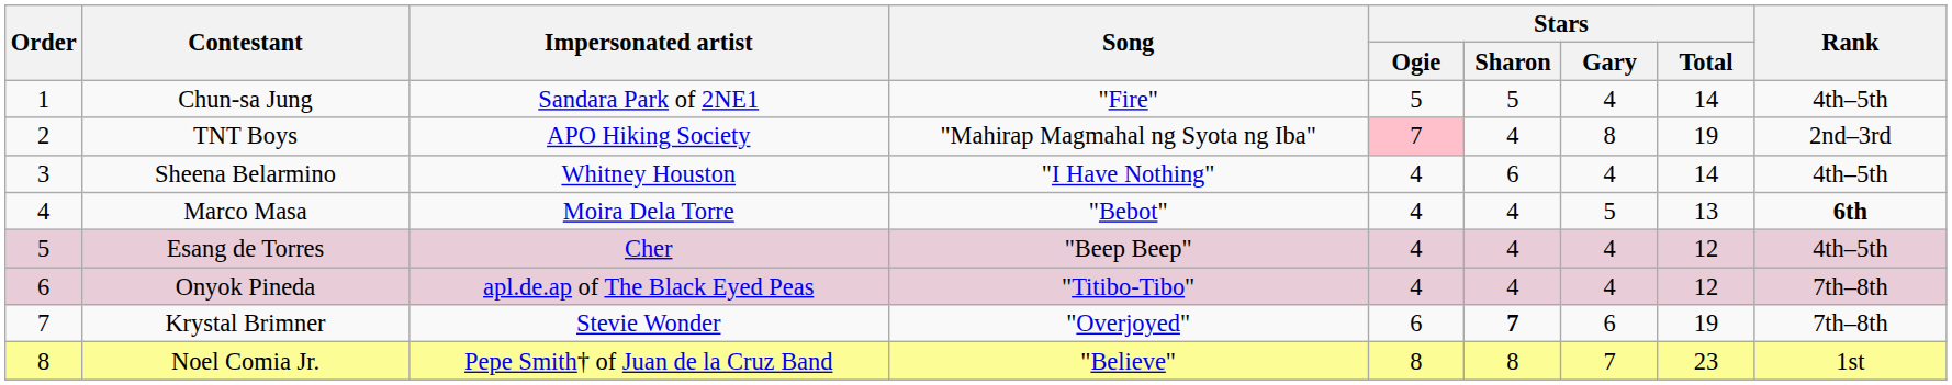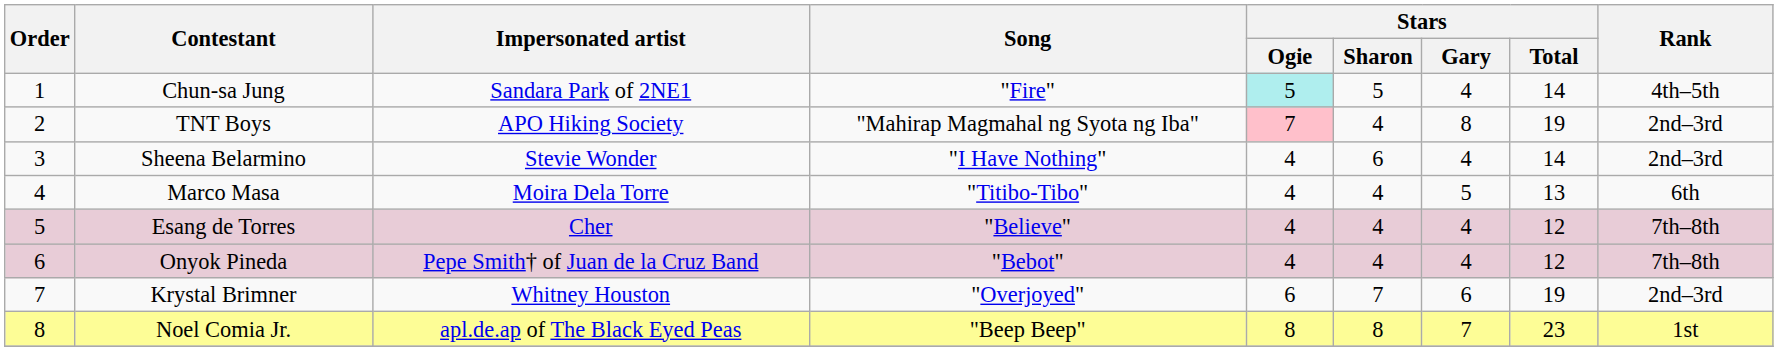Chun-sa Jung | Stars / Ogie: no background -> paleturquoise background
Sheena Belarmino | Impersonated artist: Whitney Houston -> Stevie Wonder
Sheena Belarmino | Rank: 4th–5th -> 2nd–3rd
Marco Masa | Song: "Bebot" -> "Titibo-Tibo"
Marco Masa | Rank: bold -> normal
Esang de Torres | Song: "Beep Beep" -> "Believe"
Esang de Torres | Rank: 4th–5th -> 7th–8th
Onyok Pineda | Impersonated artist: apl.de.ap of The Black Eyed Peas -> Pepe Smith† of Juan de la Cruz Band
Onyok Pineda | Song: "Titibo-Tibo" -> "Bebot"
Krystal Brimner | Impersonated artist: Stevie Wonder -> Whitney Houston
Krystal Brimner | Stars / Sharon: bold -> normal
Krystal Brimner | Rank: 7th–8th -> 2nd–3rd
Noel Comia Jr. | Impersonated artist: Pepe Smith† of Juan de la Cruz Band -> apl.de.ap of The Black Eyed Peas
Noel Comia Jr. | Song: "Believe" -> "Beep Beep"
